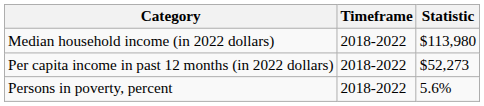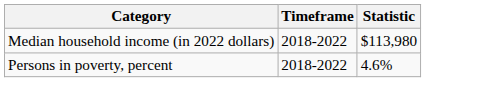- row: Per capita income in past 12 months (in 2022 dollars) | 2018-2022 | $52,273
Persons in poverty, percent | Statistic: 5.6% -> 4.6%
